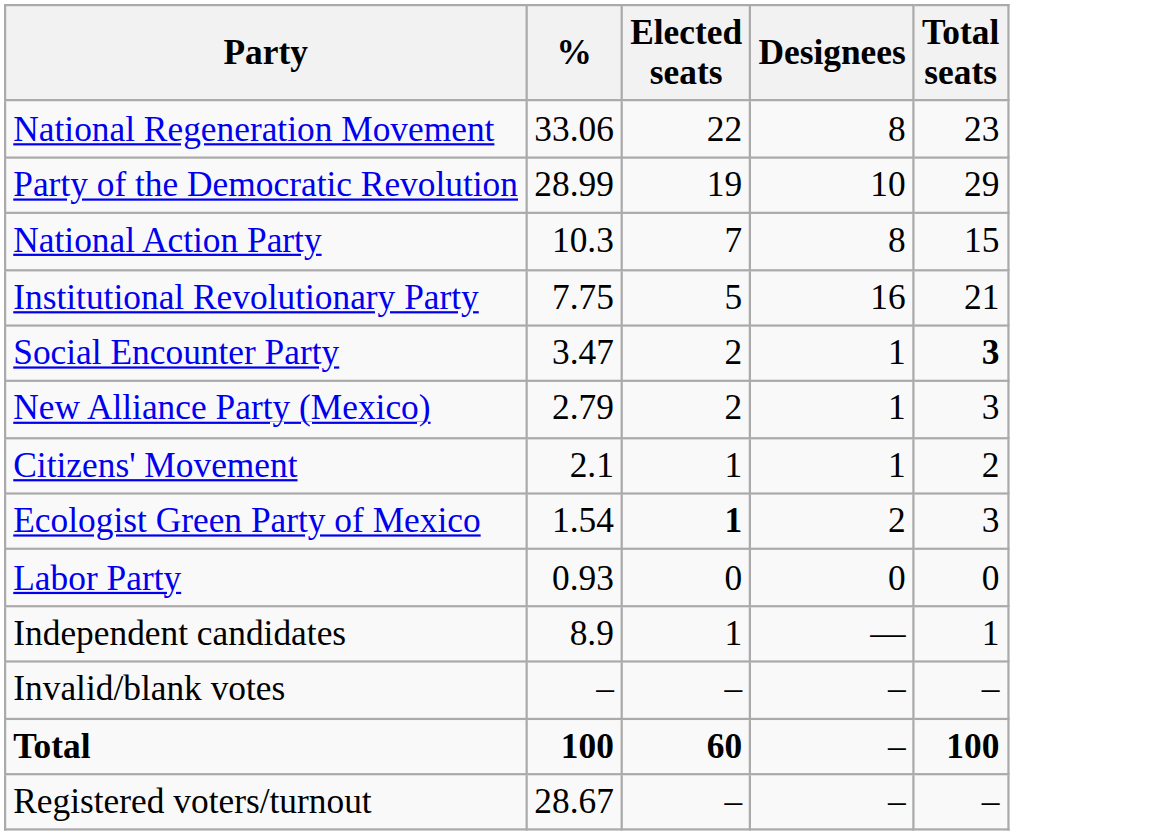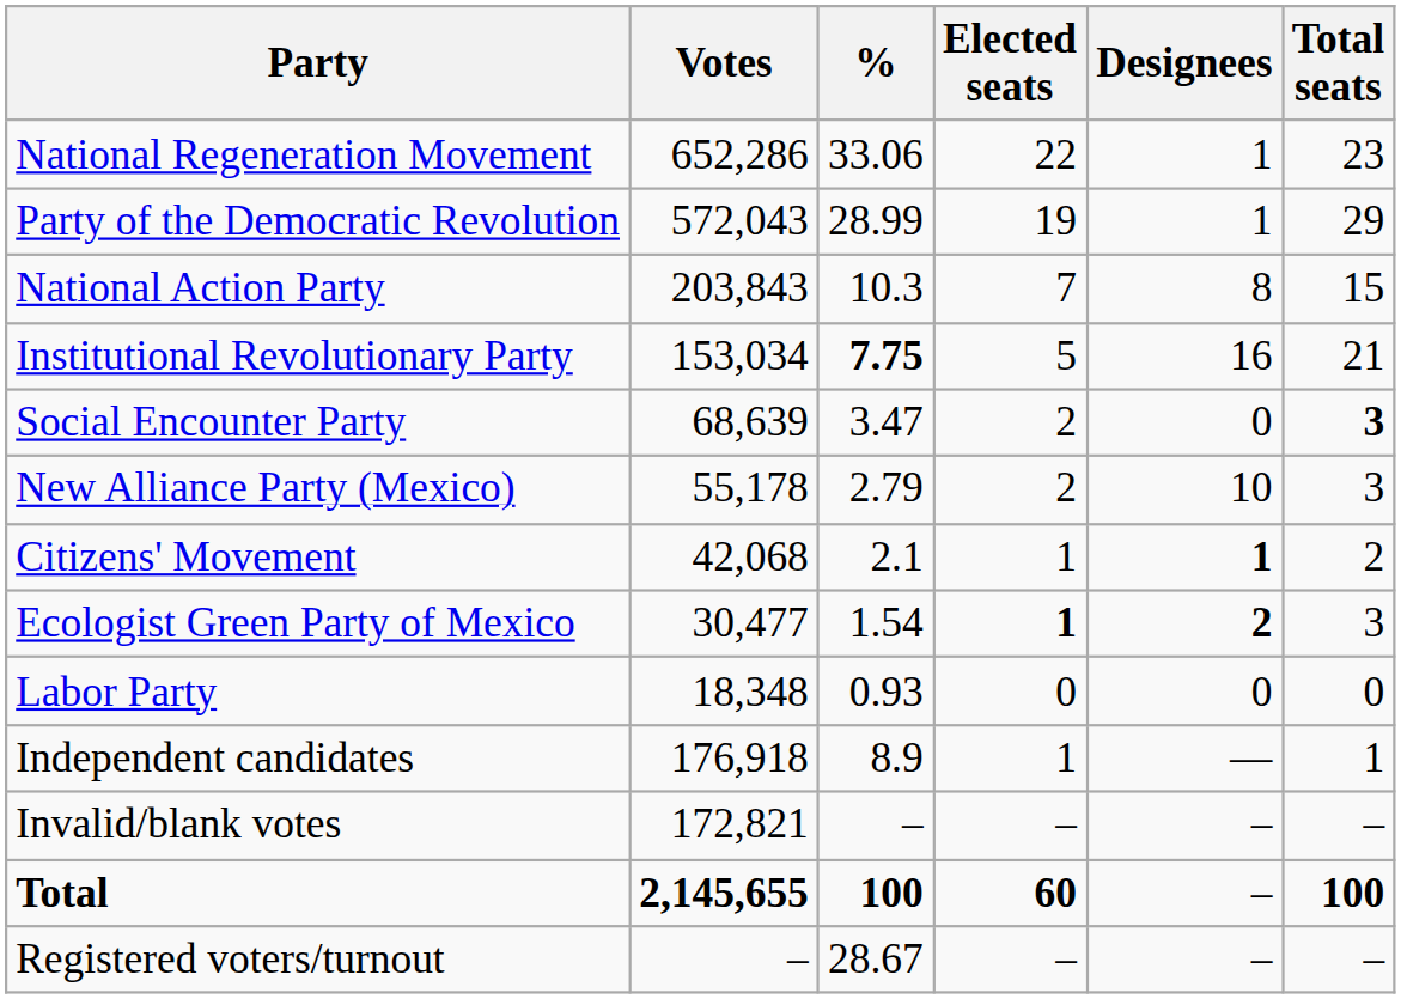+ column: Votes | 652,286 | 572,043 | 203,843 | 153,034 | 68,639 | 55,178 | 42,068 | 30,477 | 18,348 | 176,918 | 172,821 | 2,145,655 | –
National Regeneration Movement | Designees: 8 -> 1
Party of the Democratic Revolution | Designees: 10 -> 1
Institutional Revolutionary Party | %: normal -> bold
Social Encounter Party | Designees: 1 -> 0
New Alliance Party (Mexico) | Designees: 1 -> 10
Citizens' Movement | Designees: normal -> bold
Ecologist Green Party of Mexico | Designees: normal -> bold
